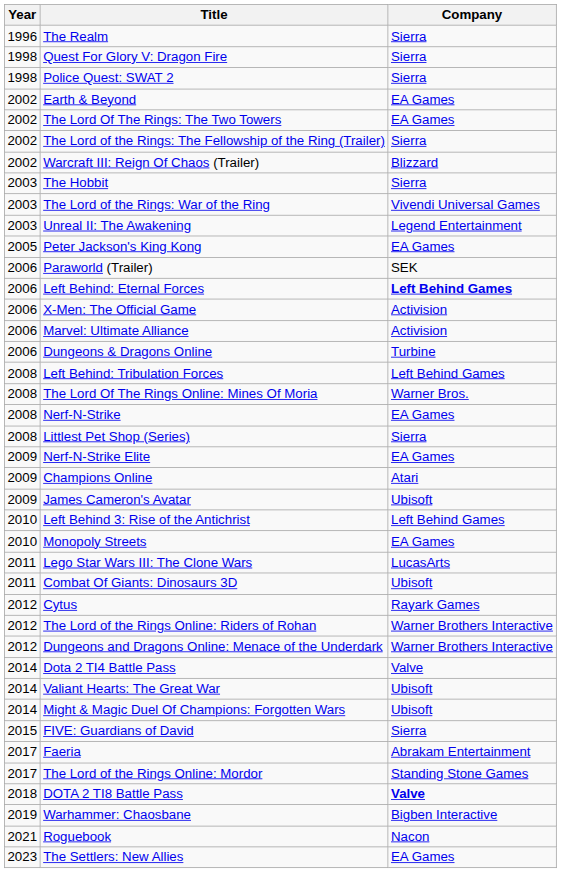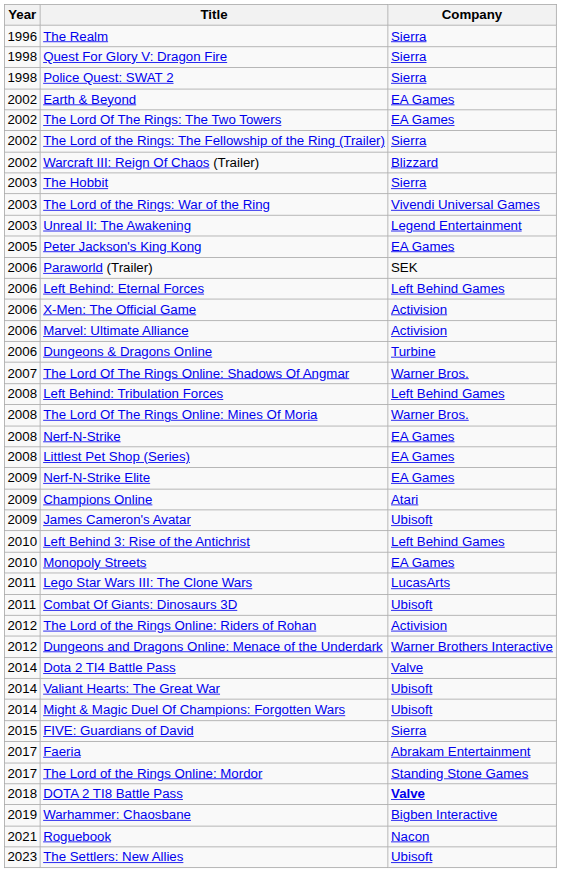Left Behind: Eternal Forces | Company: bold -> normal
+ row: 2007 | The Lord Of The Rings Online: Shadows Of Angmar | Warner Bros.
Littlest Pet Shop (Series) | Company: Sierra -> EA Games
- row: 2012 | Cytus | Rayark Games
The Lord of the Rings Online: Riders of Rohan | Company: Warner Brothers Interactive -> Activision
The Settlers: New Allies | Company: EA Games -> Ubisoft
